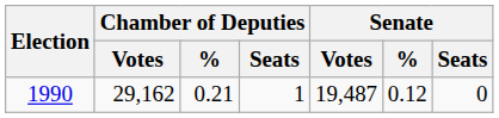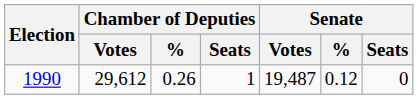1990 | Chamber of Deputies / Votes: 29,162 -> 29,612
1990 | Chamber of Deputies / %: 0.21 -> 0.26
